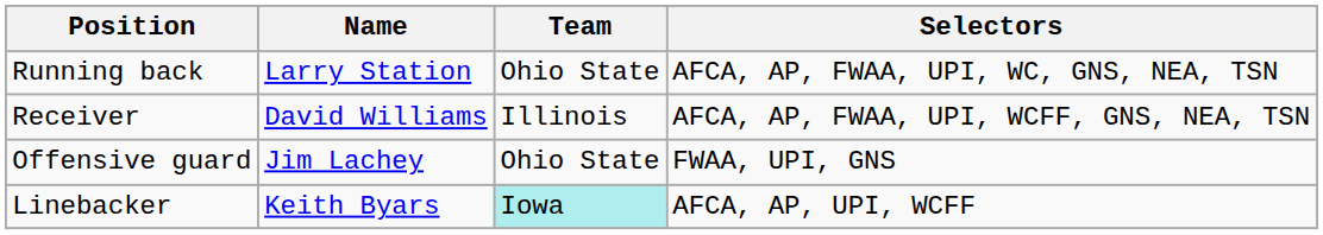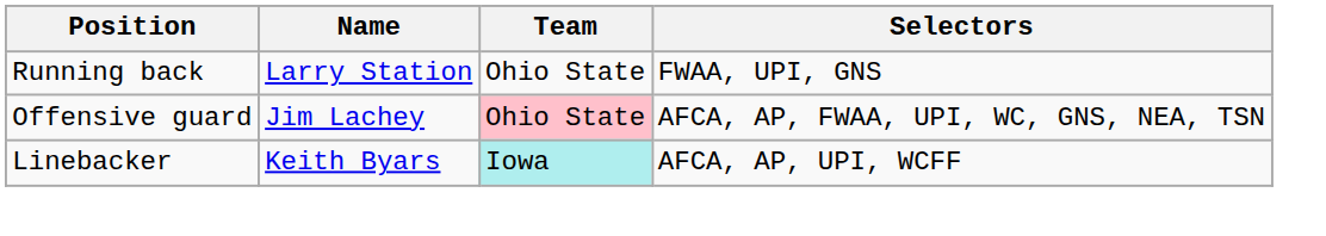Running back | Selectors: AFCA, AP, FWAA, UPI, WC, GNS, NEA, TSN -> FWAA, UPI, GNS
- row: Receiver | David Williams | Illinois | AFCA, AP, FWAA, UPI, WCFF, GNS, NEA, TSN
Offensive guard | Team: no background -> pink background
Offensive guard | Selectors: FWAA, UPI, GNS -> AFCA, AP, FWAA, UPI, WC, GNS, NEA, TSN
